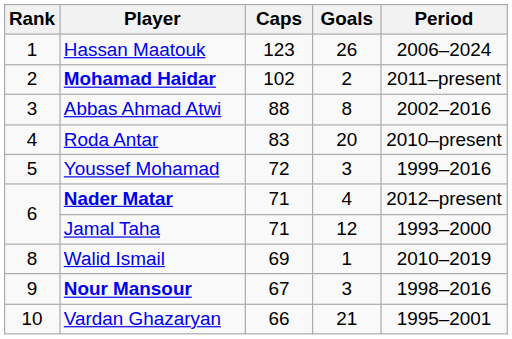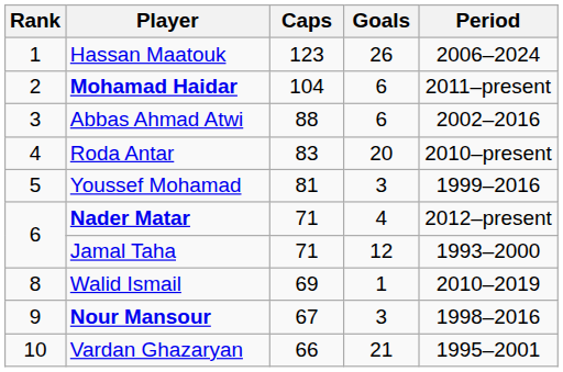Mohamad Haidar | Caps: 102 -> 104
Mohamad Haidar | Goals: 2 -> 6
Abbas Ahmad Atwi | Goals: 8 -> 6
Youssef Mohamad | Caps: 72 -> 81
